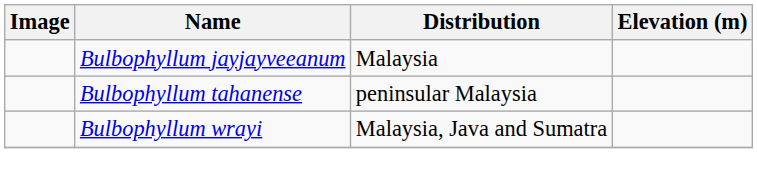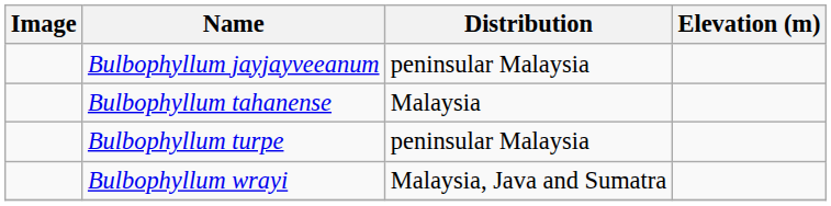Bulbophyllum jayjayveeanum | Distribution: Malaysia -> peninsular Malaysia
Bulbophyllum tahanense | Distribution: peninsular Malaysia -> Malaysia
+ row: Bulbophyllum turpe | peninsular Malaysia
